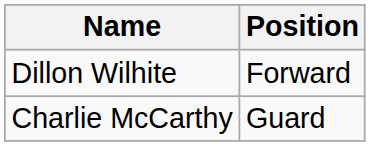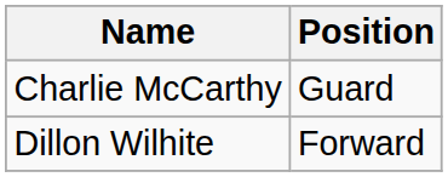rows swapped: Charlie McCarthy <-> Dillon Wilhite
